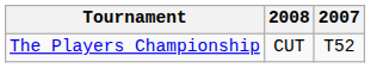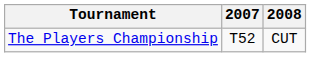columns swapped: 2007 <-> 2008
